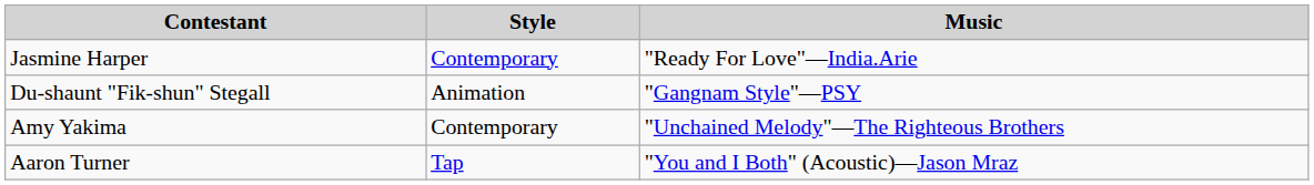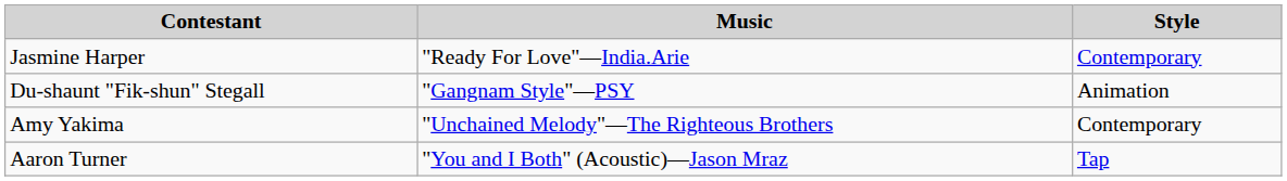columns swapped: Style <-> Music
